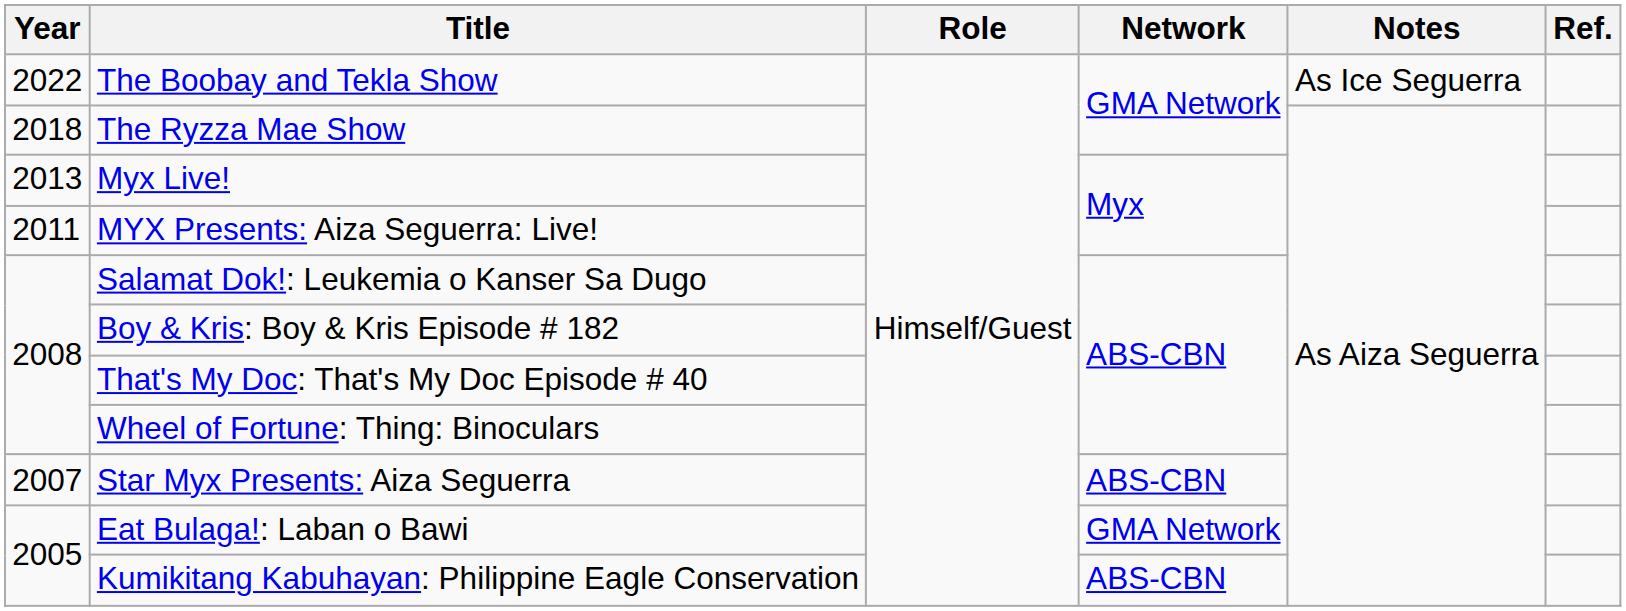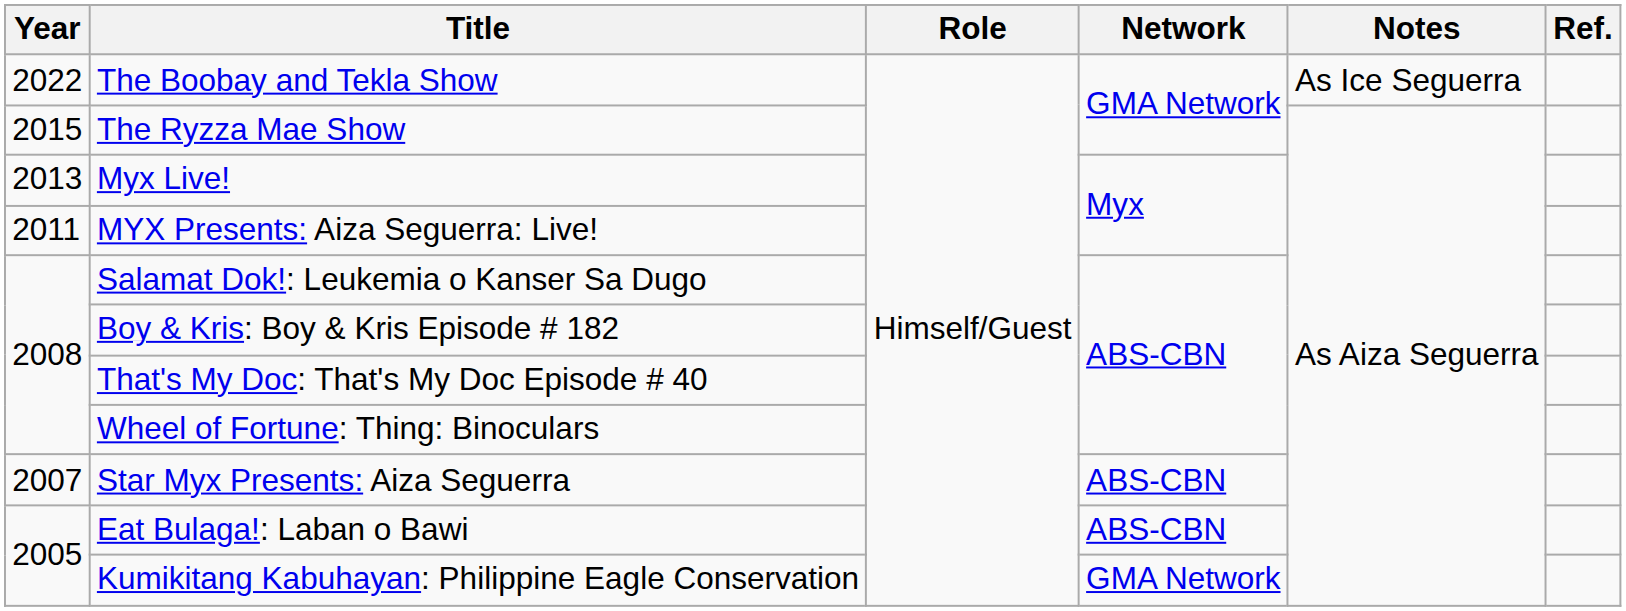The Ryzza Mae Show | Year: 2018 -> 2015
Eat Bulaga!: Laban o Bawi | Network: GMA Network -> ABS-CBN
Kumikitang Kabuhayan: Philippine Eagle Conservation | Network: ABS-CBN -> GMA Network
